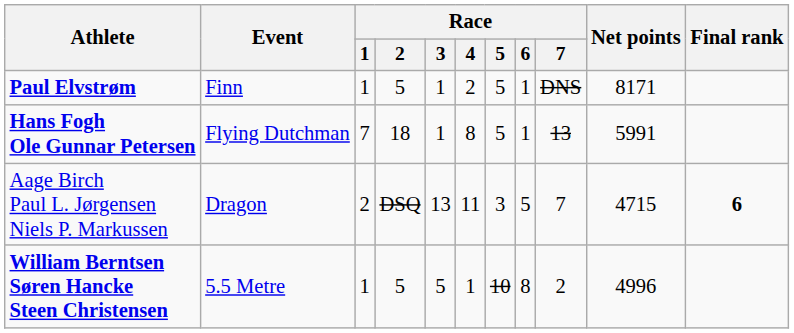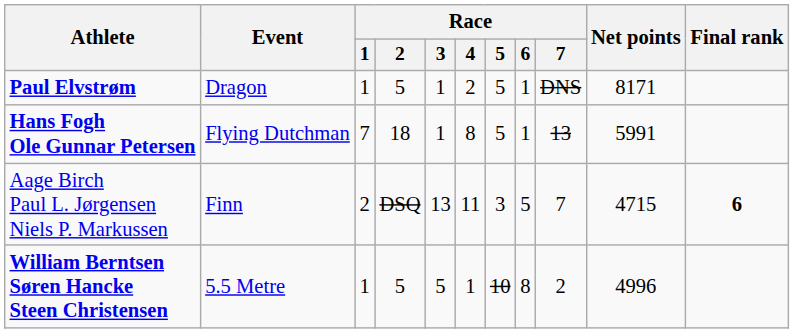Paul Elvstrøm | Event: Finn -> Dragon
Aage Birch Paul L. Jørgensen Niels P. Markussen | Event: Dragon -> Finn
